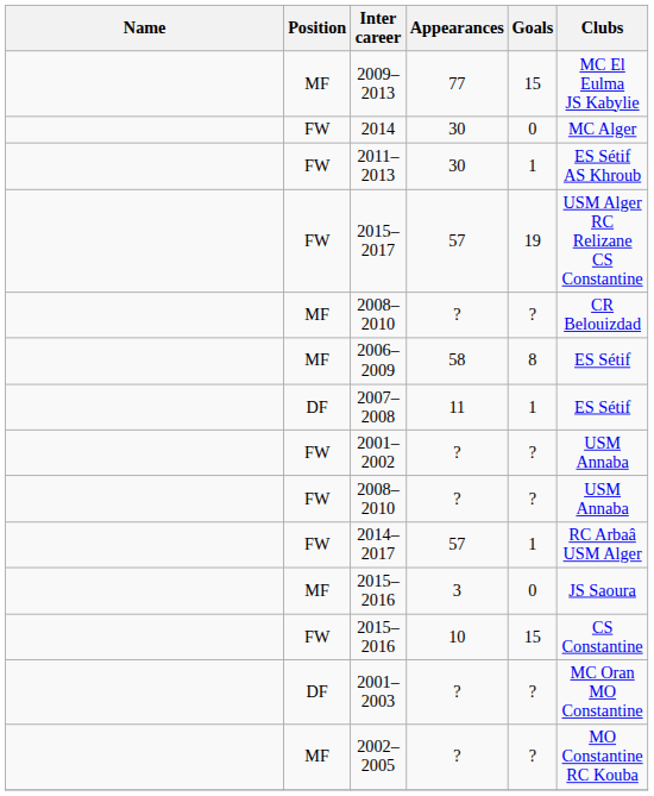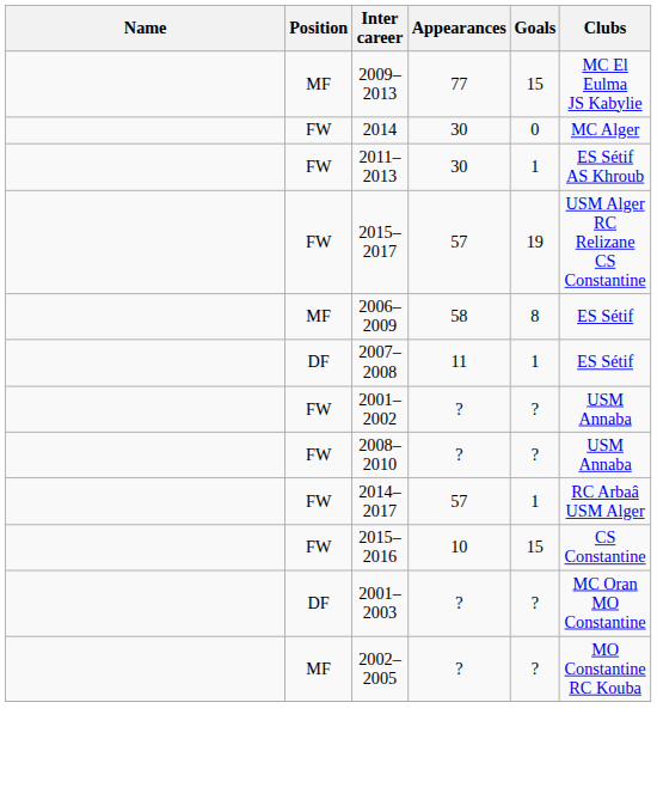- row: MF | 2008–2010 | ? | ? | CR Belouizdad
- row: MF | 2015–2016 | 3 | 0 | JS Saoura
